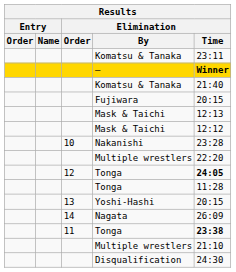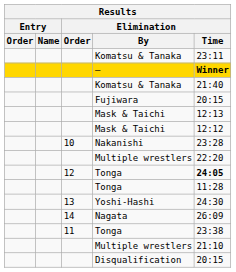Yoshi-Hashi | Elimination / Time: 20:15 -> 24:30
11 / Tonga | Elimination / Time: bold -> normal
Disqualification | Elimination / Time: 24:30 -> 20:15
